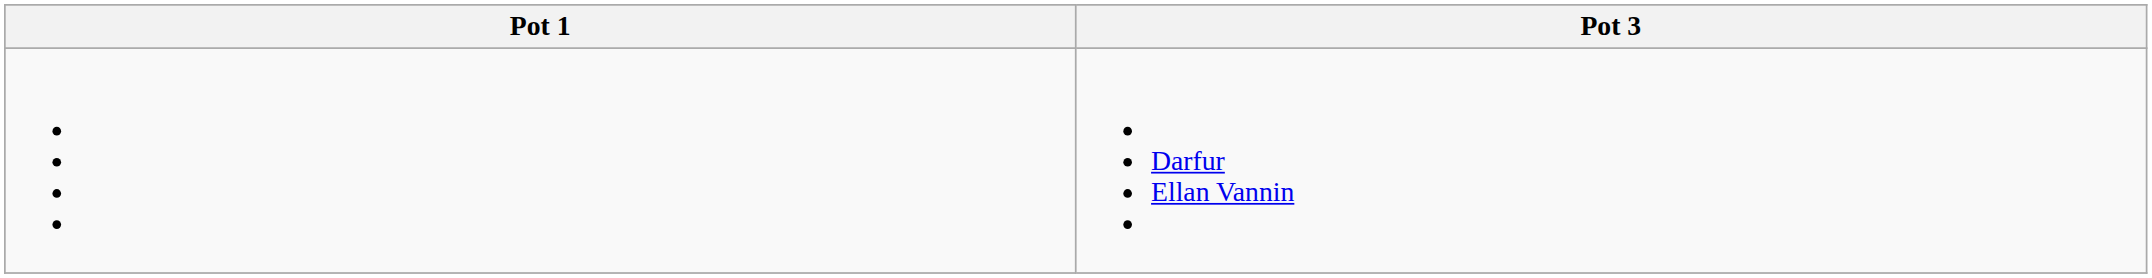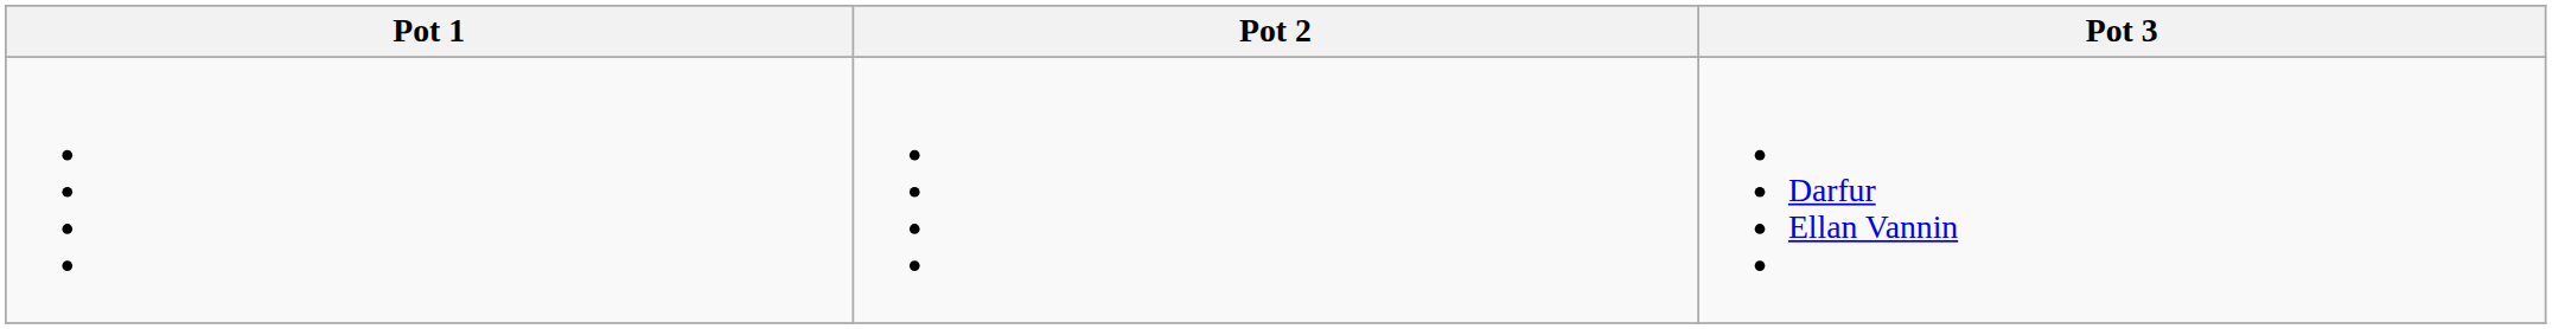+ column: Pot 2
